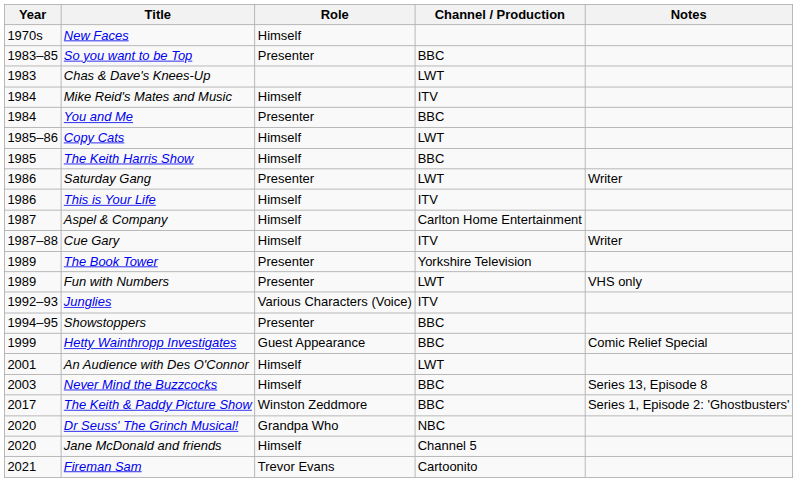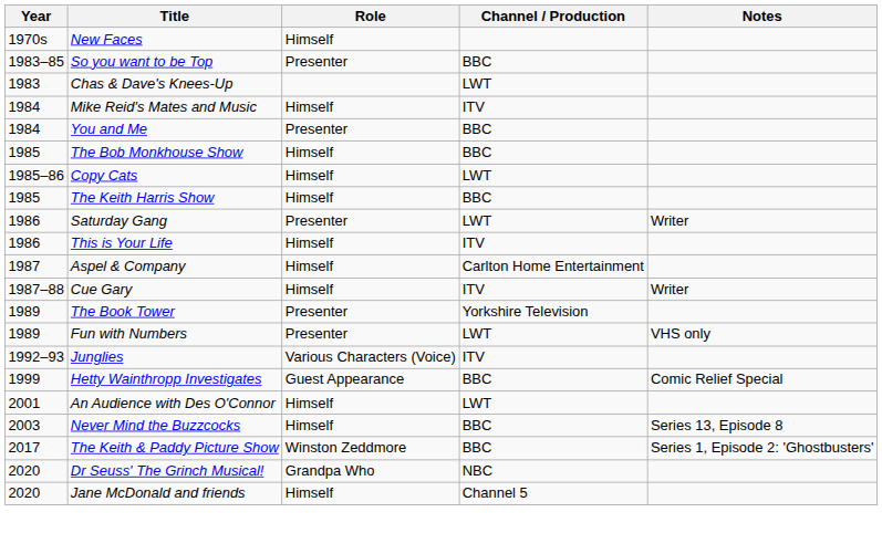+ row: 1985 | The Bob Monkhouse Show | Himself | BBC
- row: 1994–95 | Showstoppers | Presenter | BBC
- row: 2021 | Fireman Sam | Trevor Evans | Cartoonito
